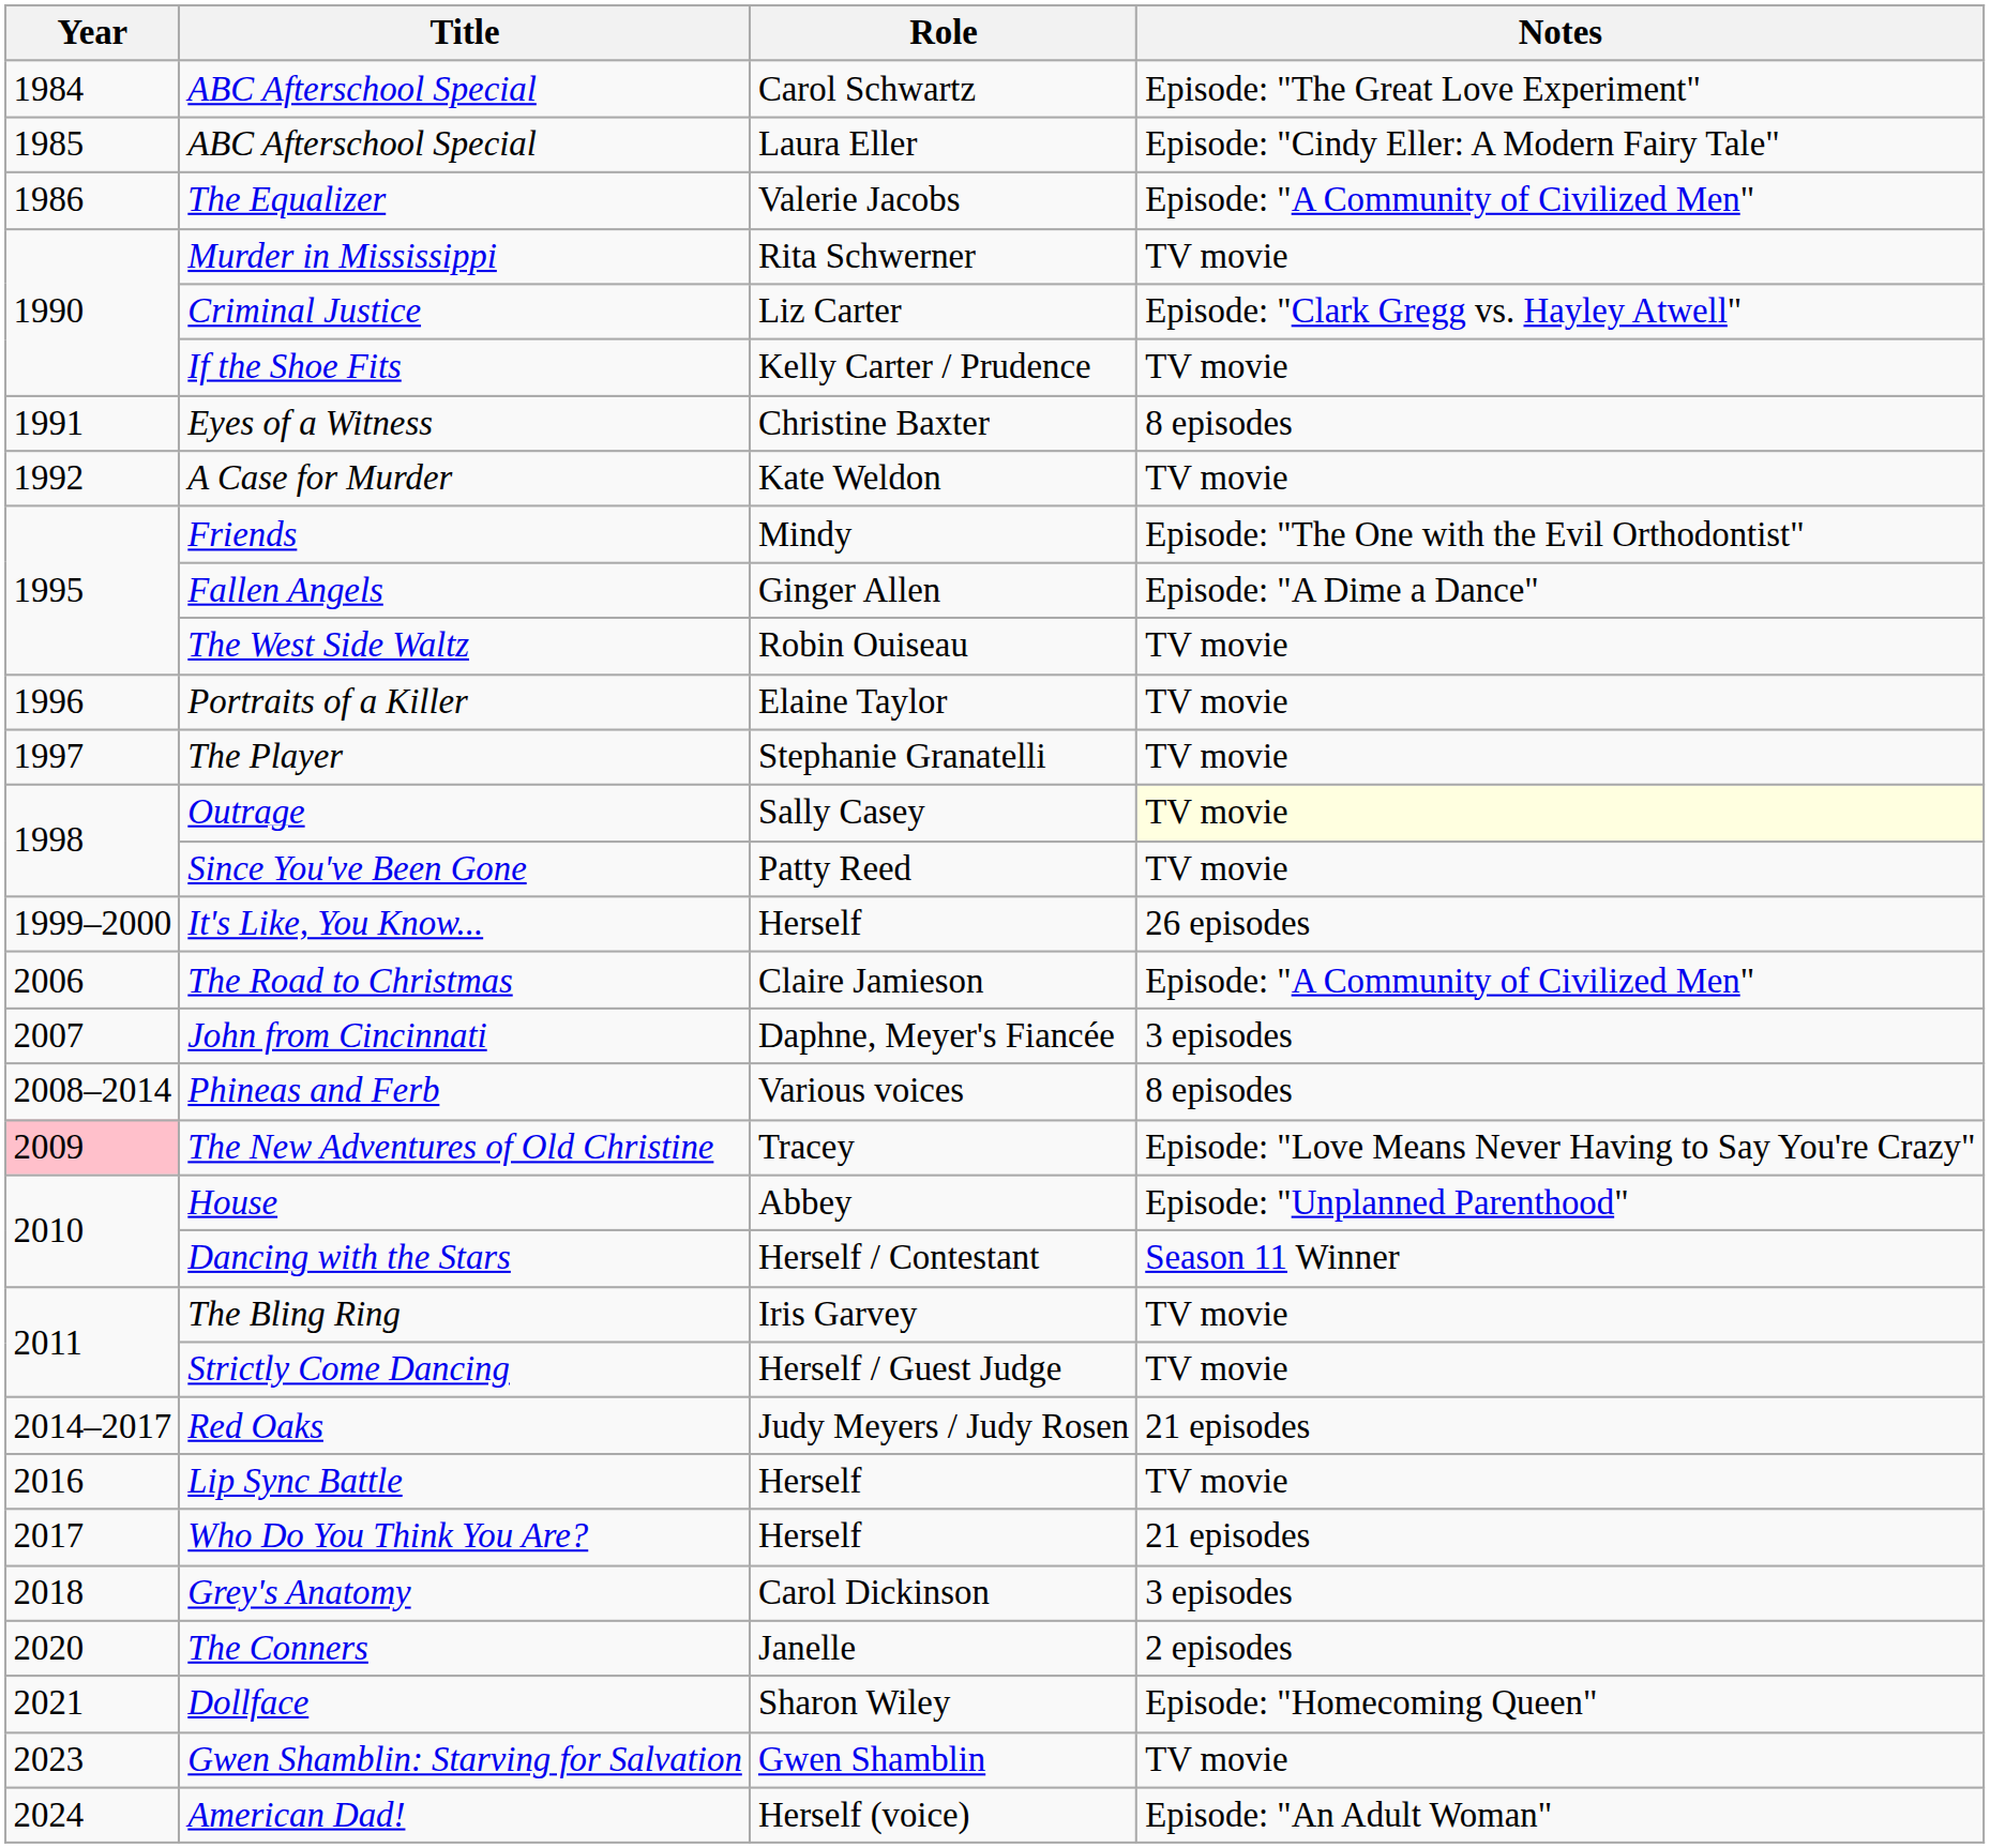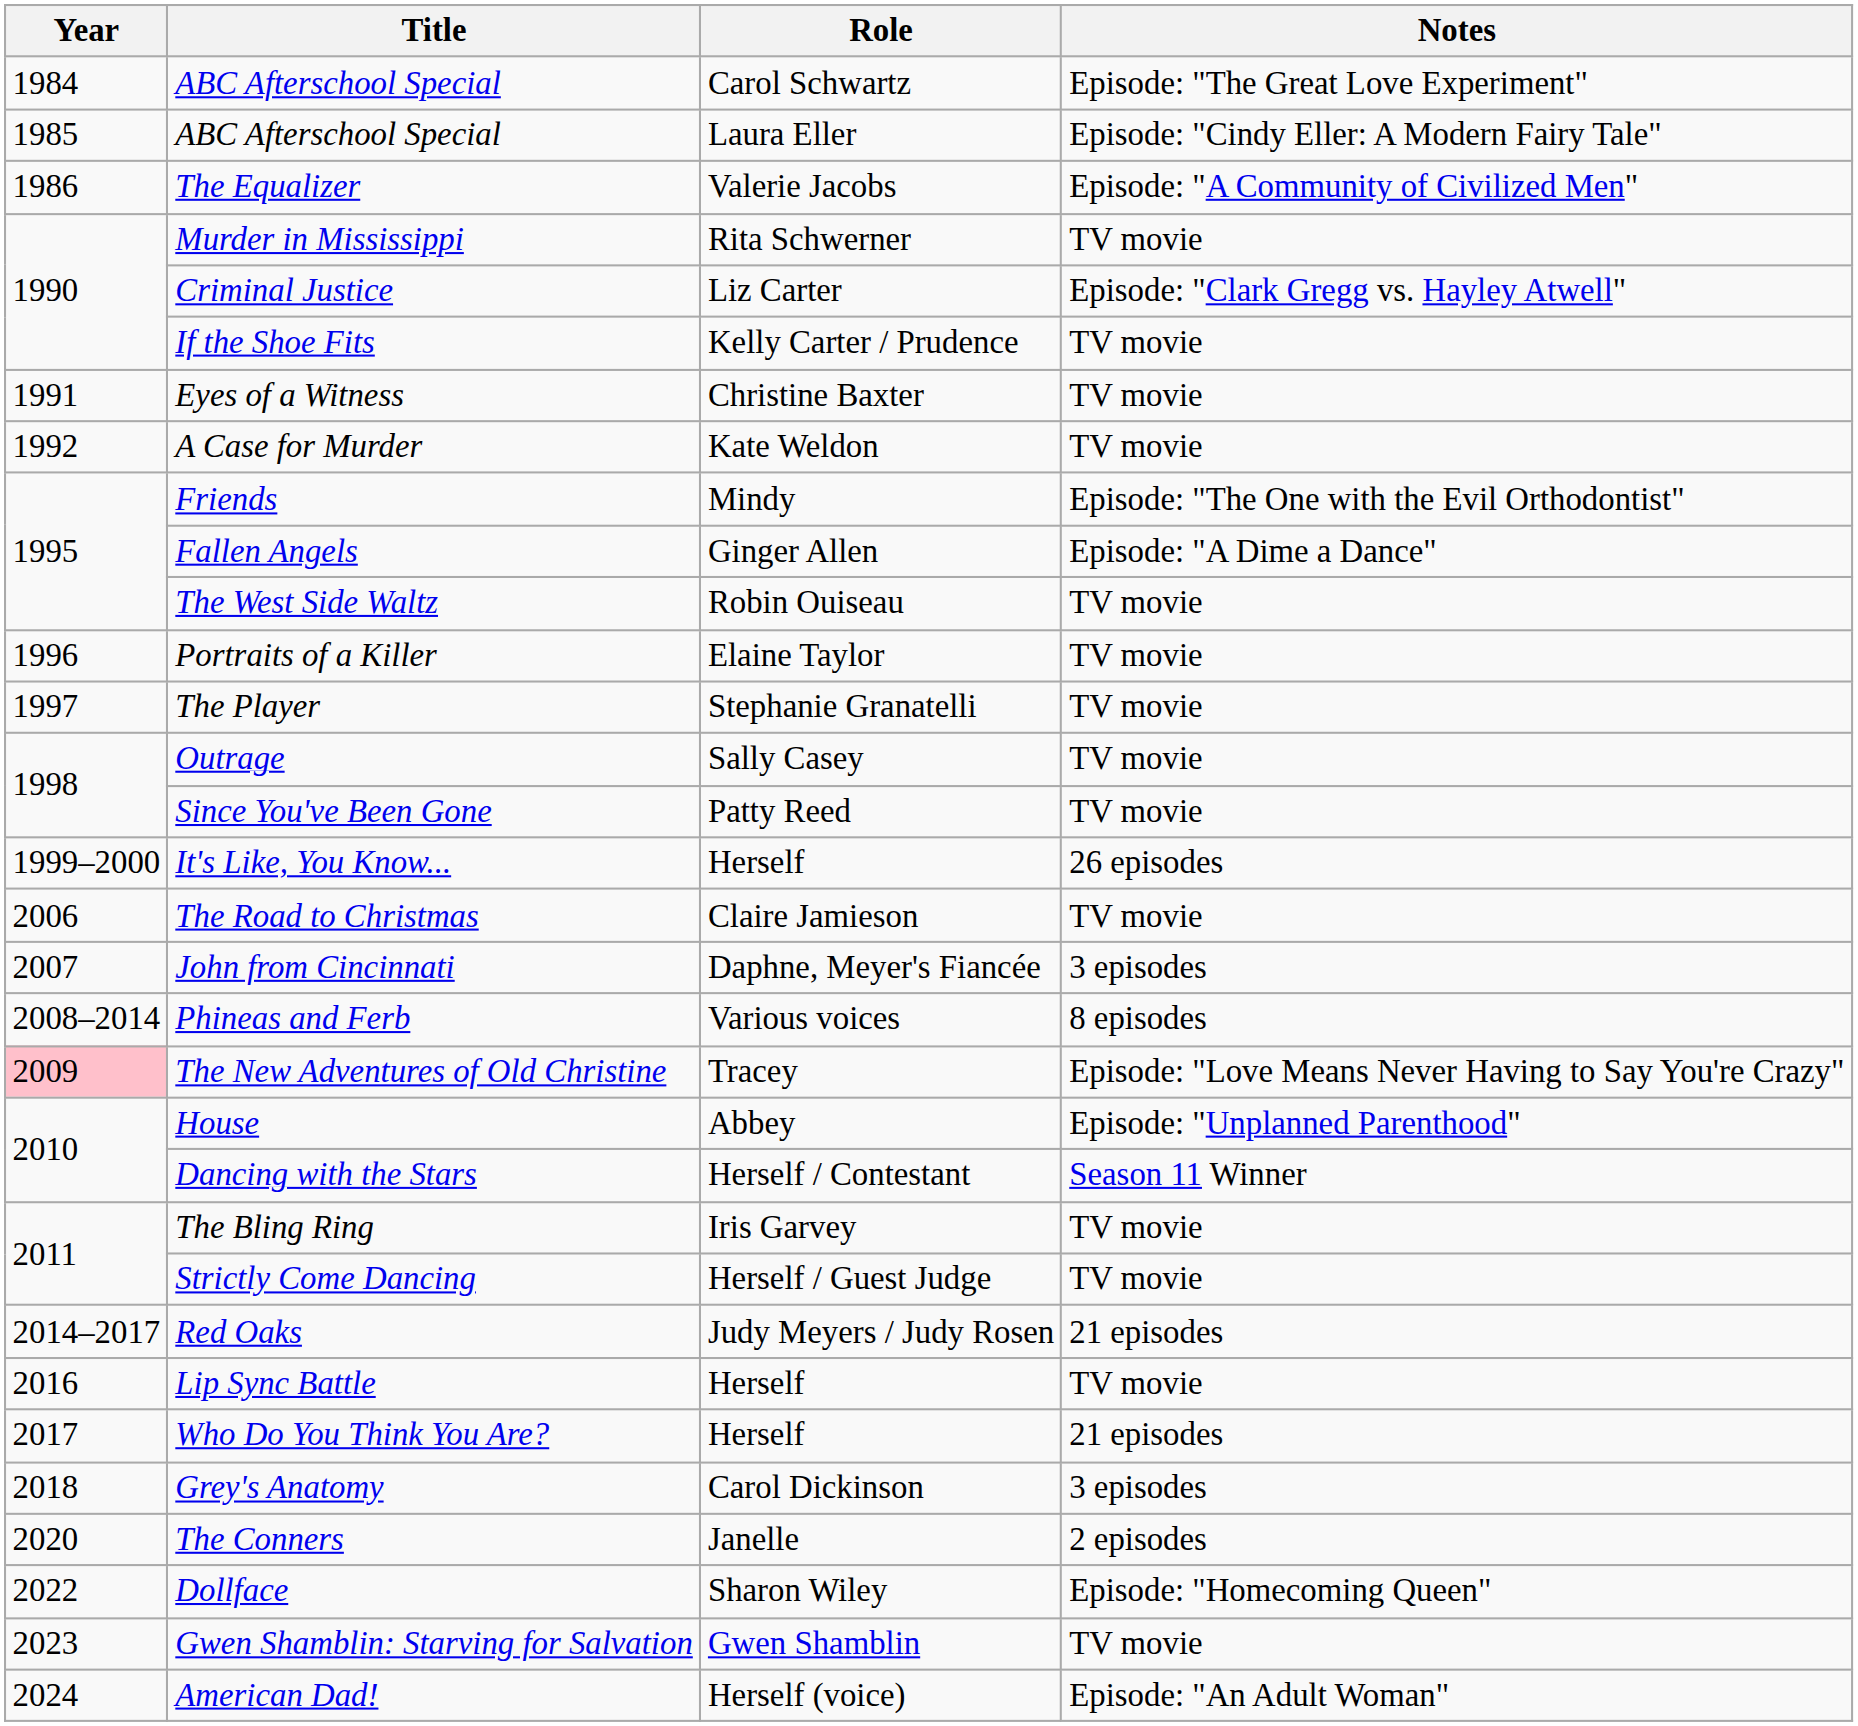Eyes of a Witness | Notes: 8 episodes -> TV movie
Outrage | Notes: lightyellow background -> no background
The Road to Christmas | Notes: Episode: "A Community of Civilized Men" -> TV movie
Dollface | Year: 2021 -> 2022
